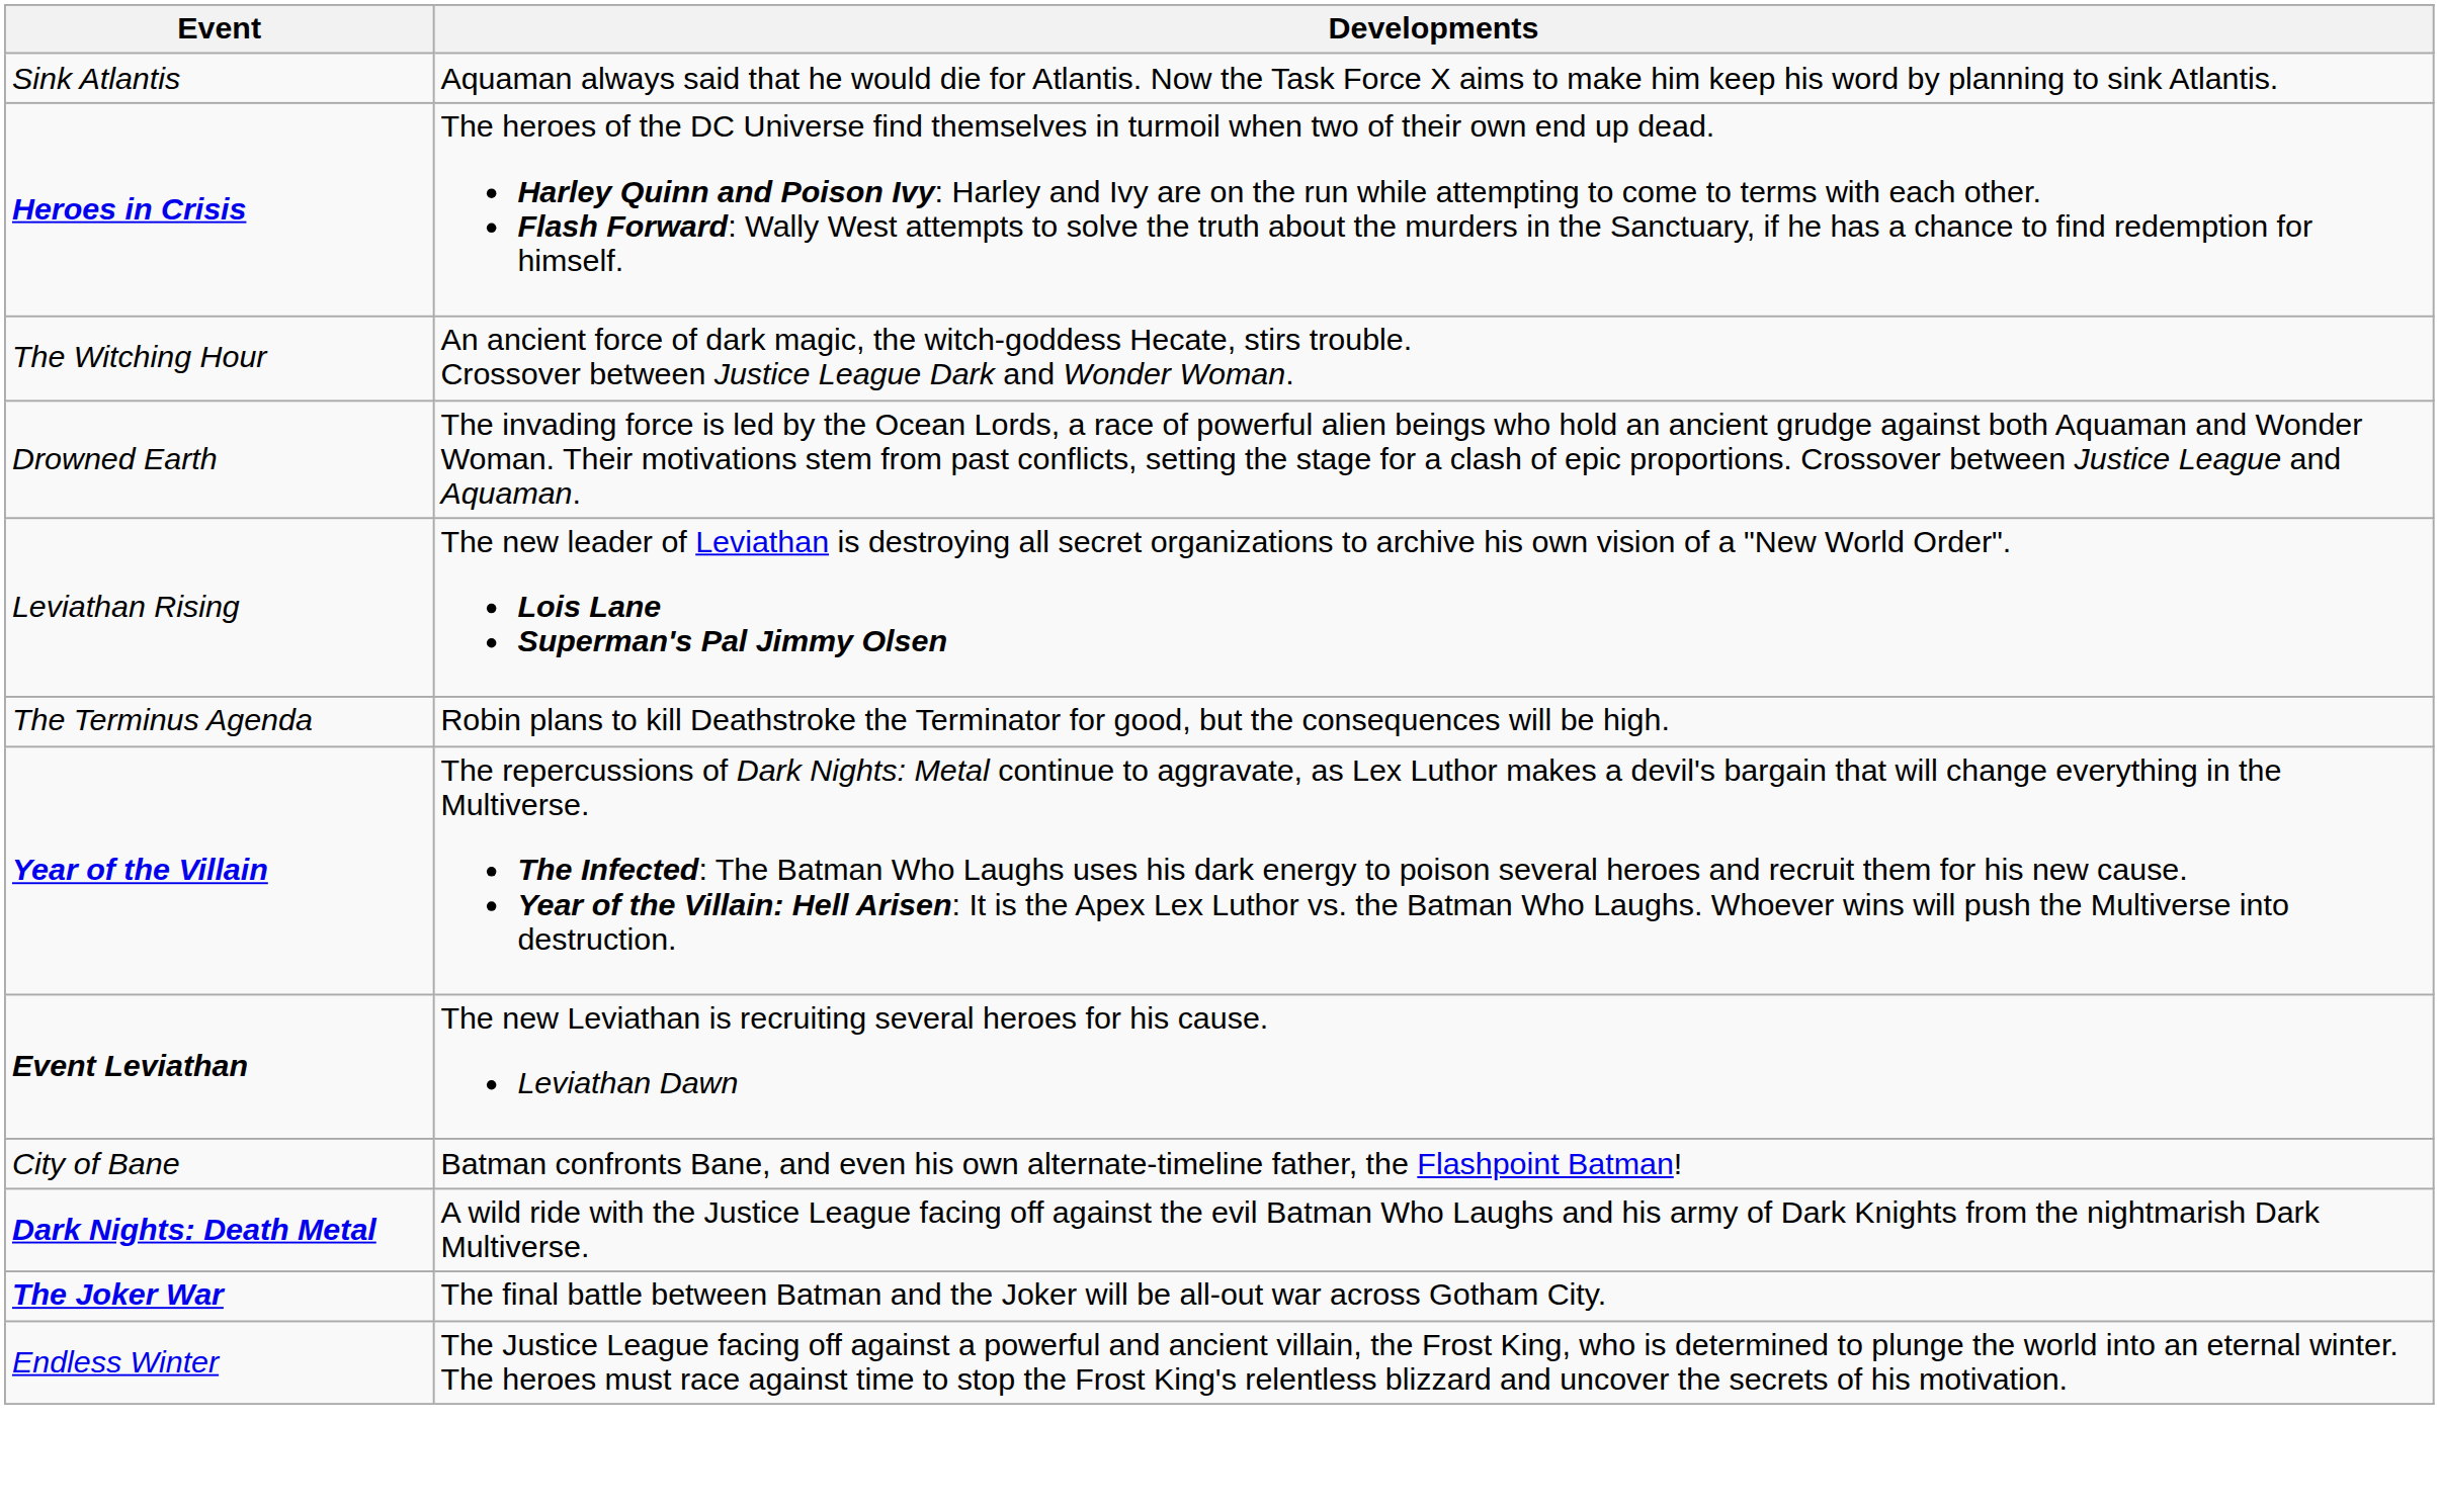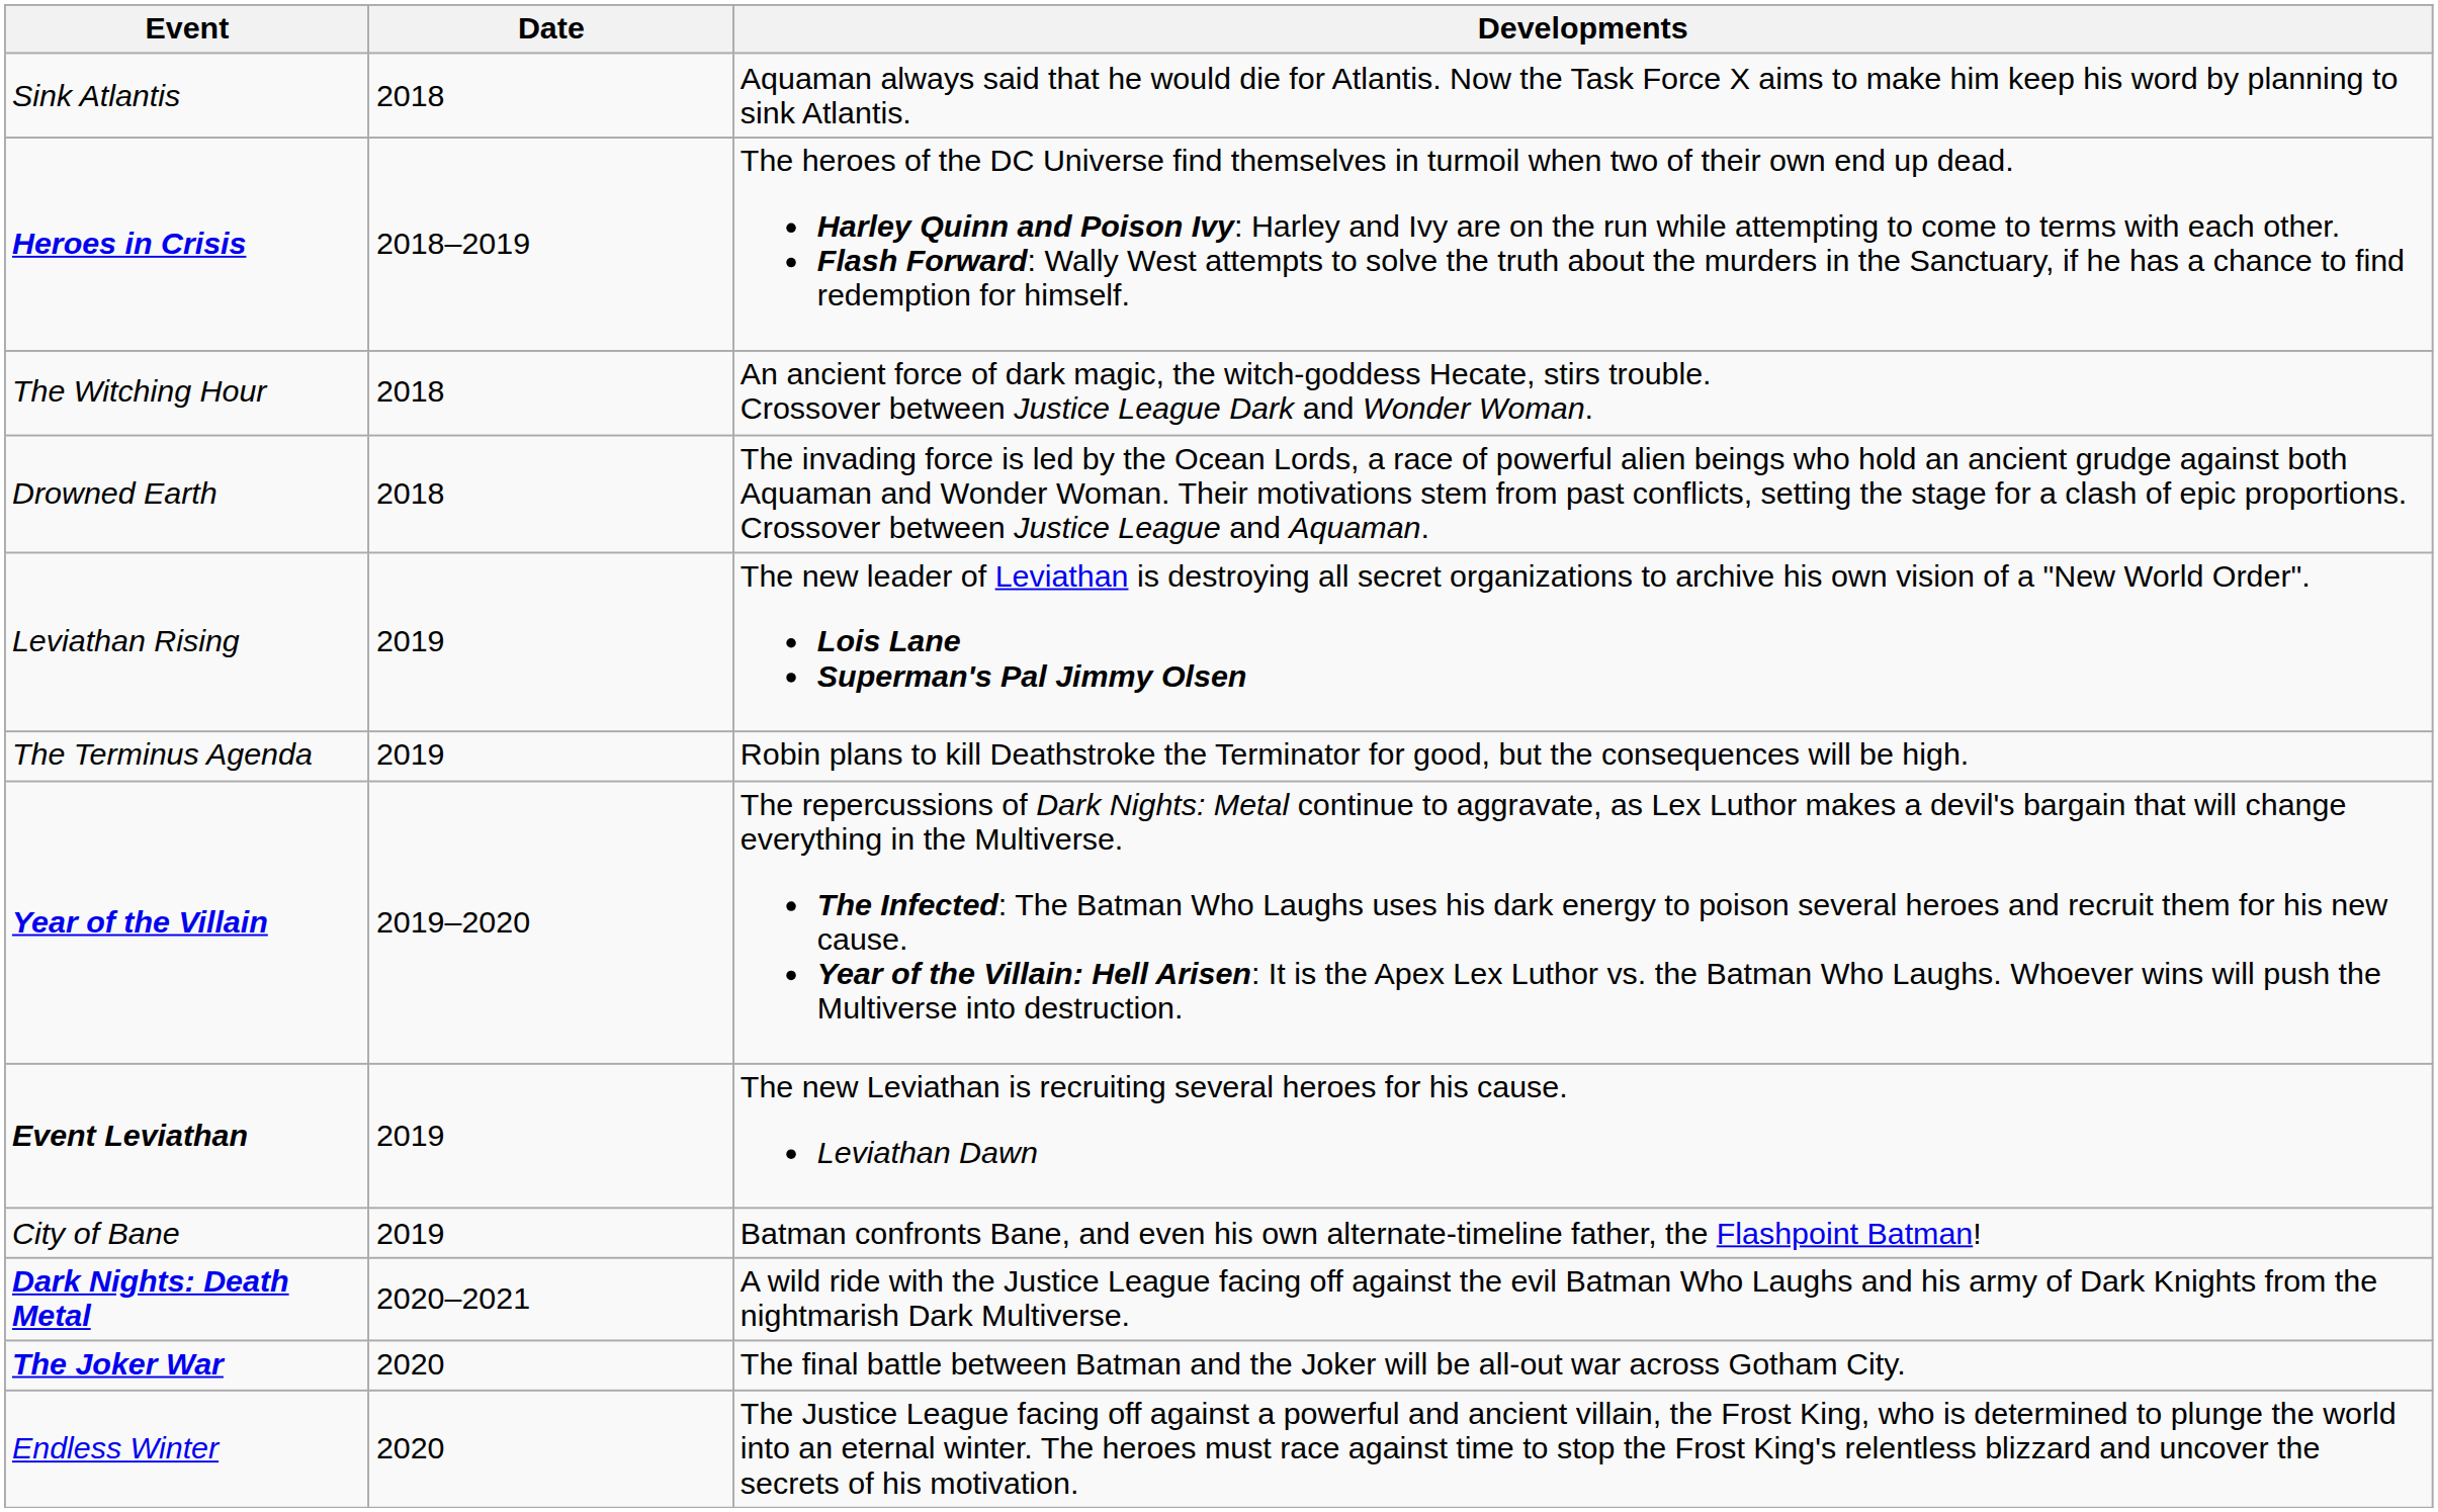+ column: Date | 2018 | 2018–2019 | 2018 | 2018 | 2019 | 2019 | 2019–2020 | 2019 | 2019 | 2020–2021 | 2020 | 2020
